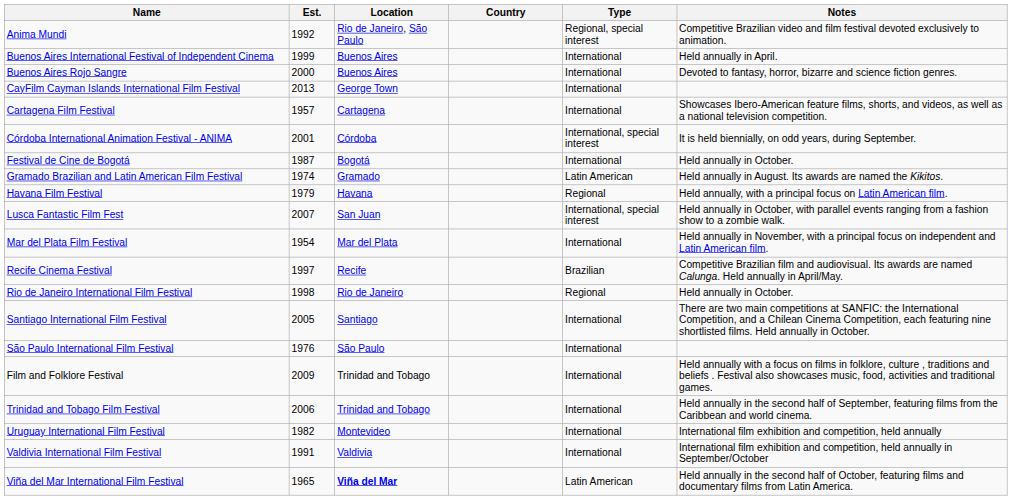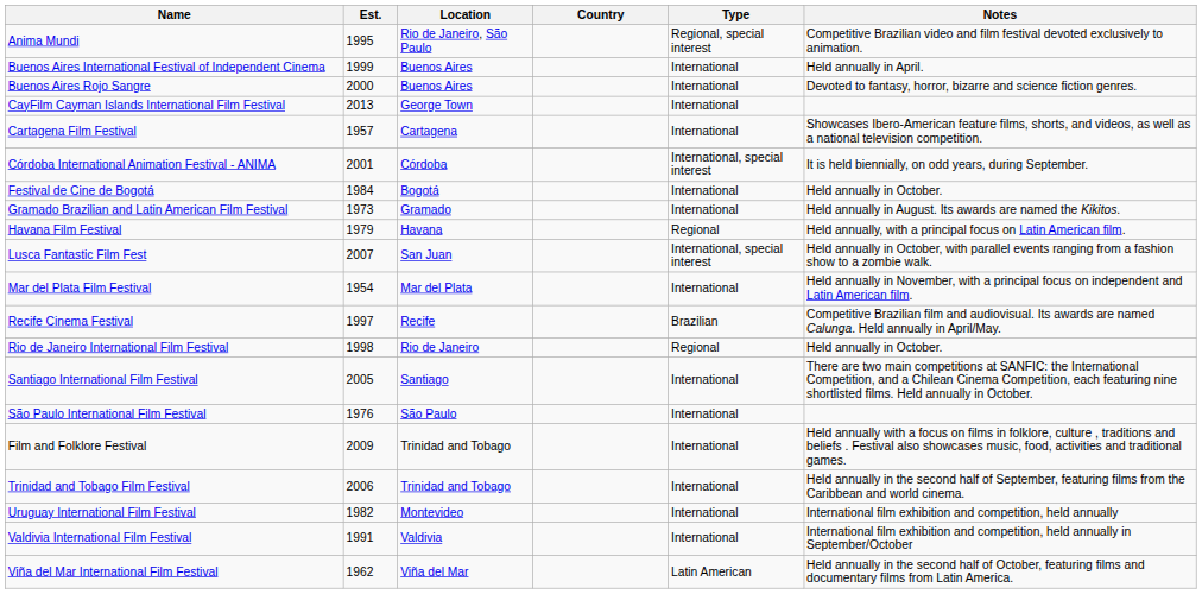Anima Mundi | Est.: 1992 -> 1995
Festival de Cine de Bogotá | Est.: 1987 -> 1984
Gramado Brazilian and Latin American Film Festival | Est.: 1974 -> 1973
Gramado Brazilian and Latin American Film Festival | Type: Latin American -> International
Viña del Mar International Film Festival | Est.: 1965 -> 1962
Viña del Mar International Film Festival | Location: bold -> normal
